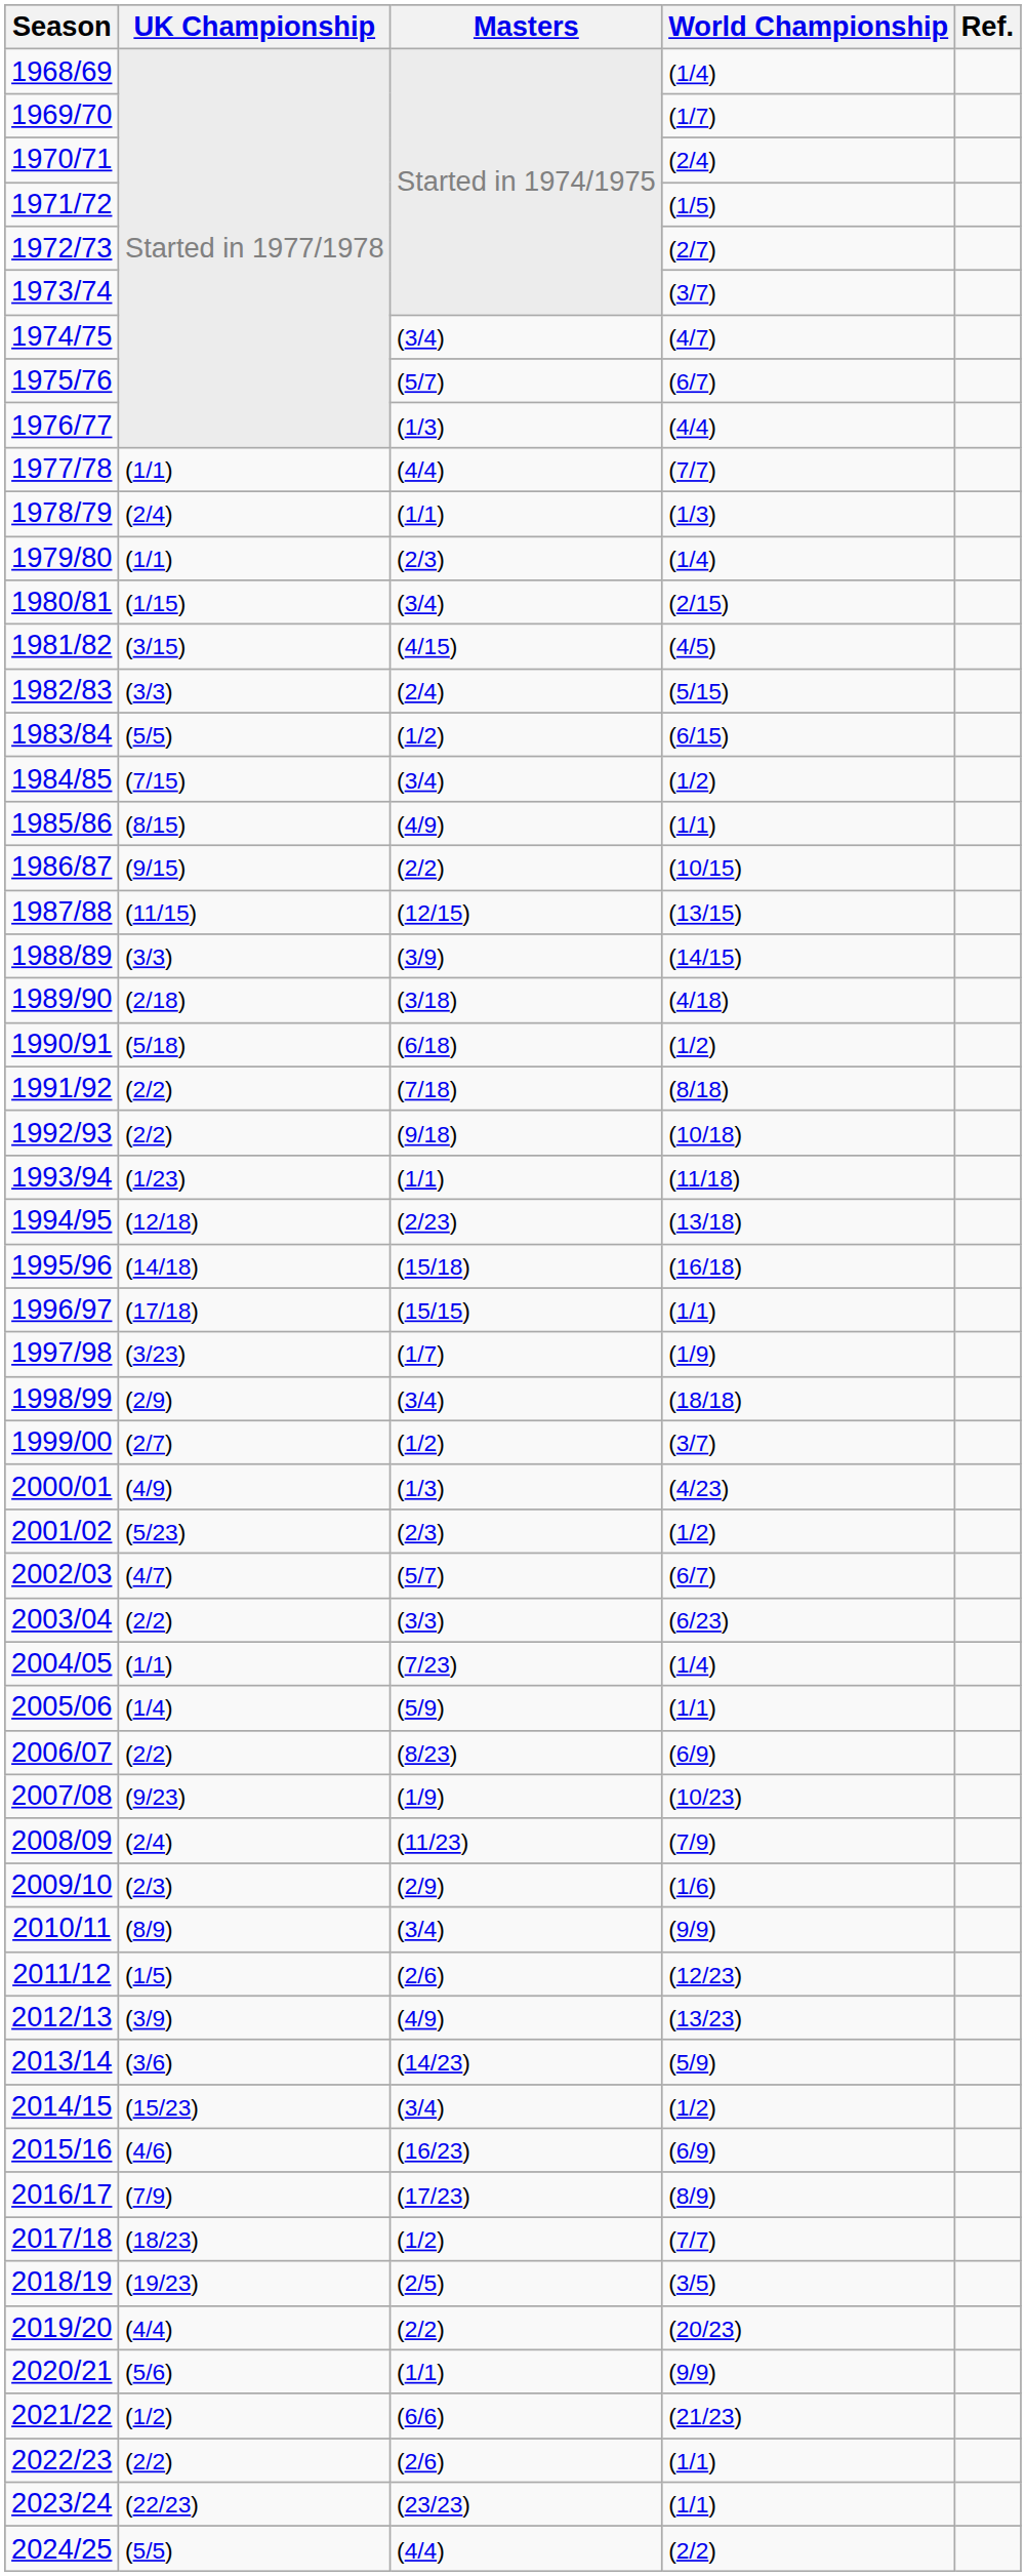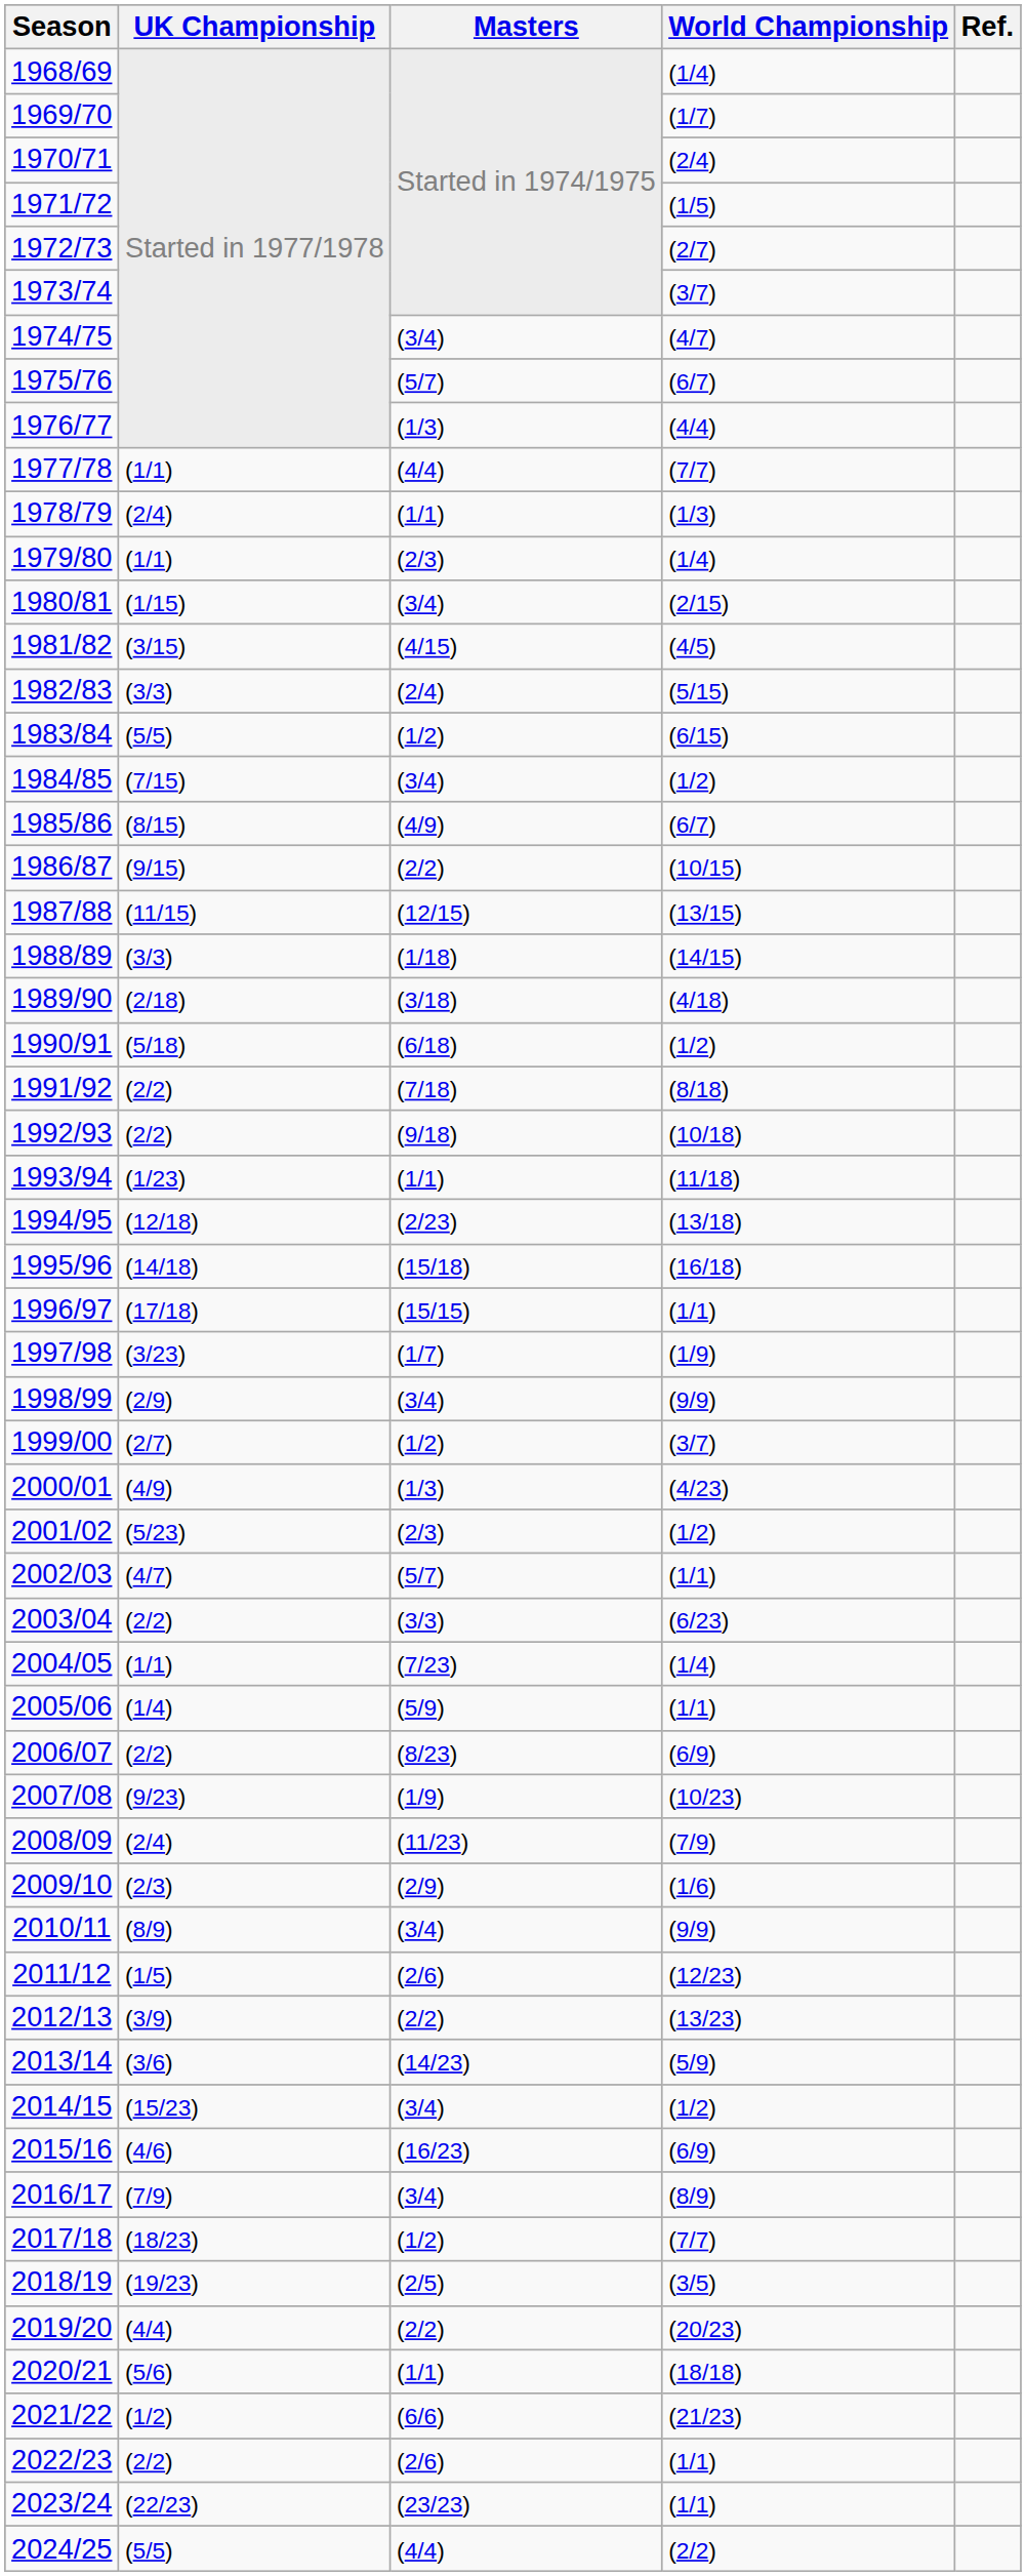1985/86 | World Championship: (1/1) -> (6/7)
1988/89 | Masters: (3/9) -> (1/18)
1998/99 | World Championship: (18/18) -> (9/9)
2002/03 | World Championship: (6/7) -> (1/1)
2012/13 | Masters: (4/9) -> (2/2)
2016/17 | Masters: (17/23) -> (3/4)
2020/21 | World Championship: (9/9) -> (18/18)
